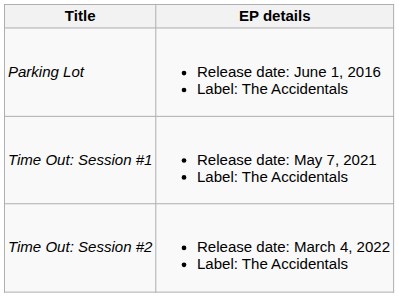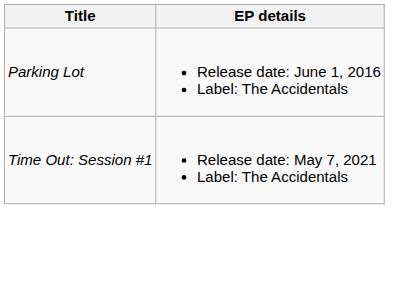- row: Time Out: Session #2 | Release date: March 4, 2022 Label: The Accidentals
